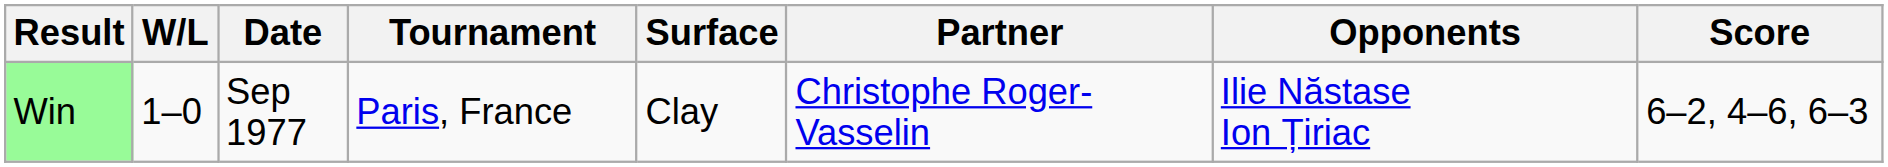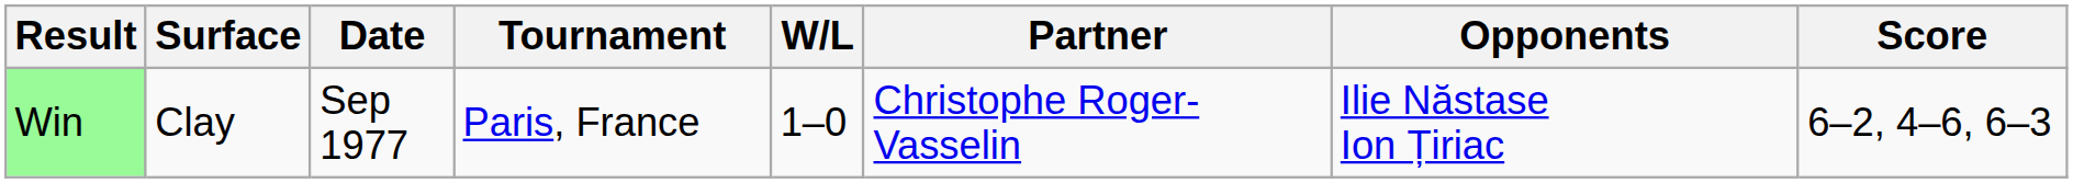columns swapped: W/L <-> Surface
